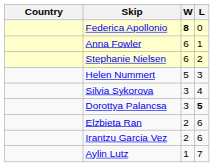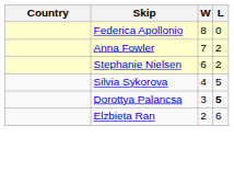Federica Apollonio | W: bold -> normal
Anna Fowler | W: 6 -> 7
Anna Fowler | L: 1 -> 2
- row: Helen Nummert | 5 | 3
Silvia Sykorova | W: 3 -> 4
Silvia Sykorova | L: 4 -> 5
- row: Irantzu Garcia Vez | 2 | 6
- row: Aylin Lutz | 1 | 7
